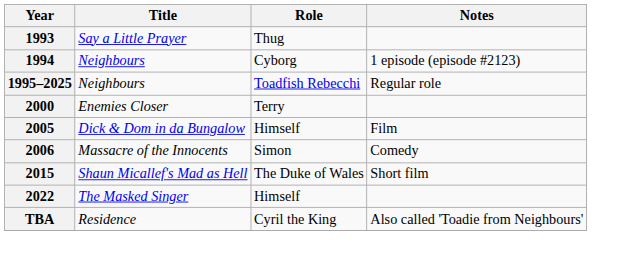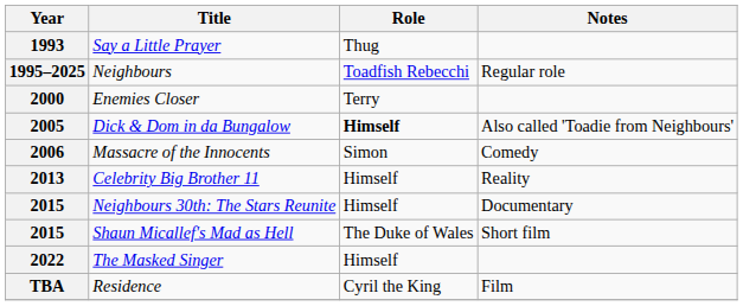- row: 1994 | Neighbours | Cyborg | 1 episode (episode #2123)
2005 | Role: normal -> bold
2005 | Notes: Film -> Also called 'Toadie from Neighbours'
+ row: 2013 | Celebrity Big Brother 11 | Himself | Reality
+ row: 2015 | Neighbours 30th: The Stars Reunite | Himself | Documentary
TBA | Notes: Also called 'Toadie from Neighbours' -> Film
